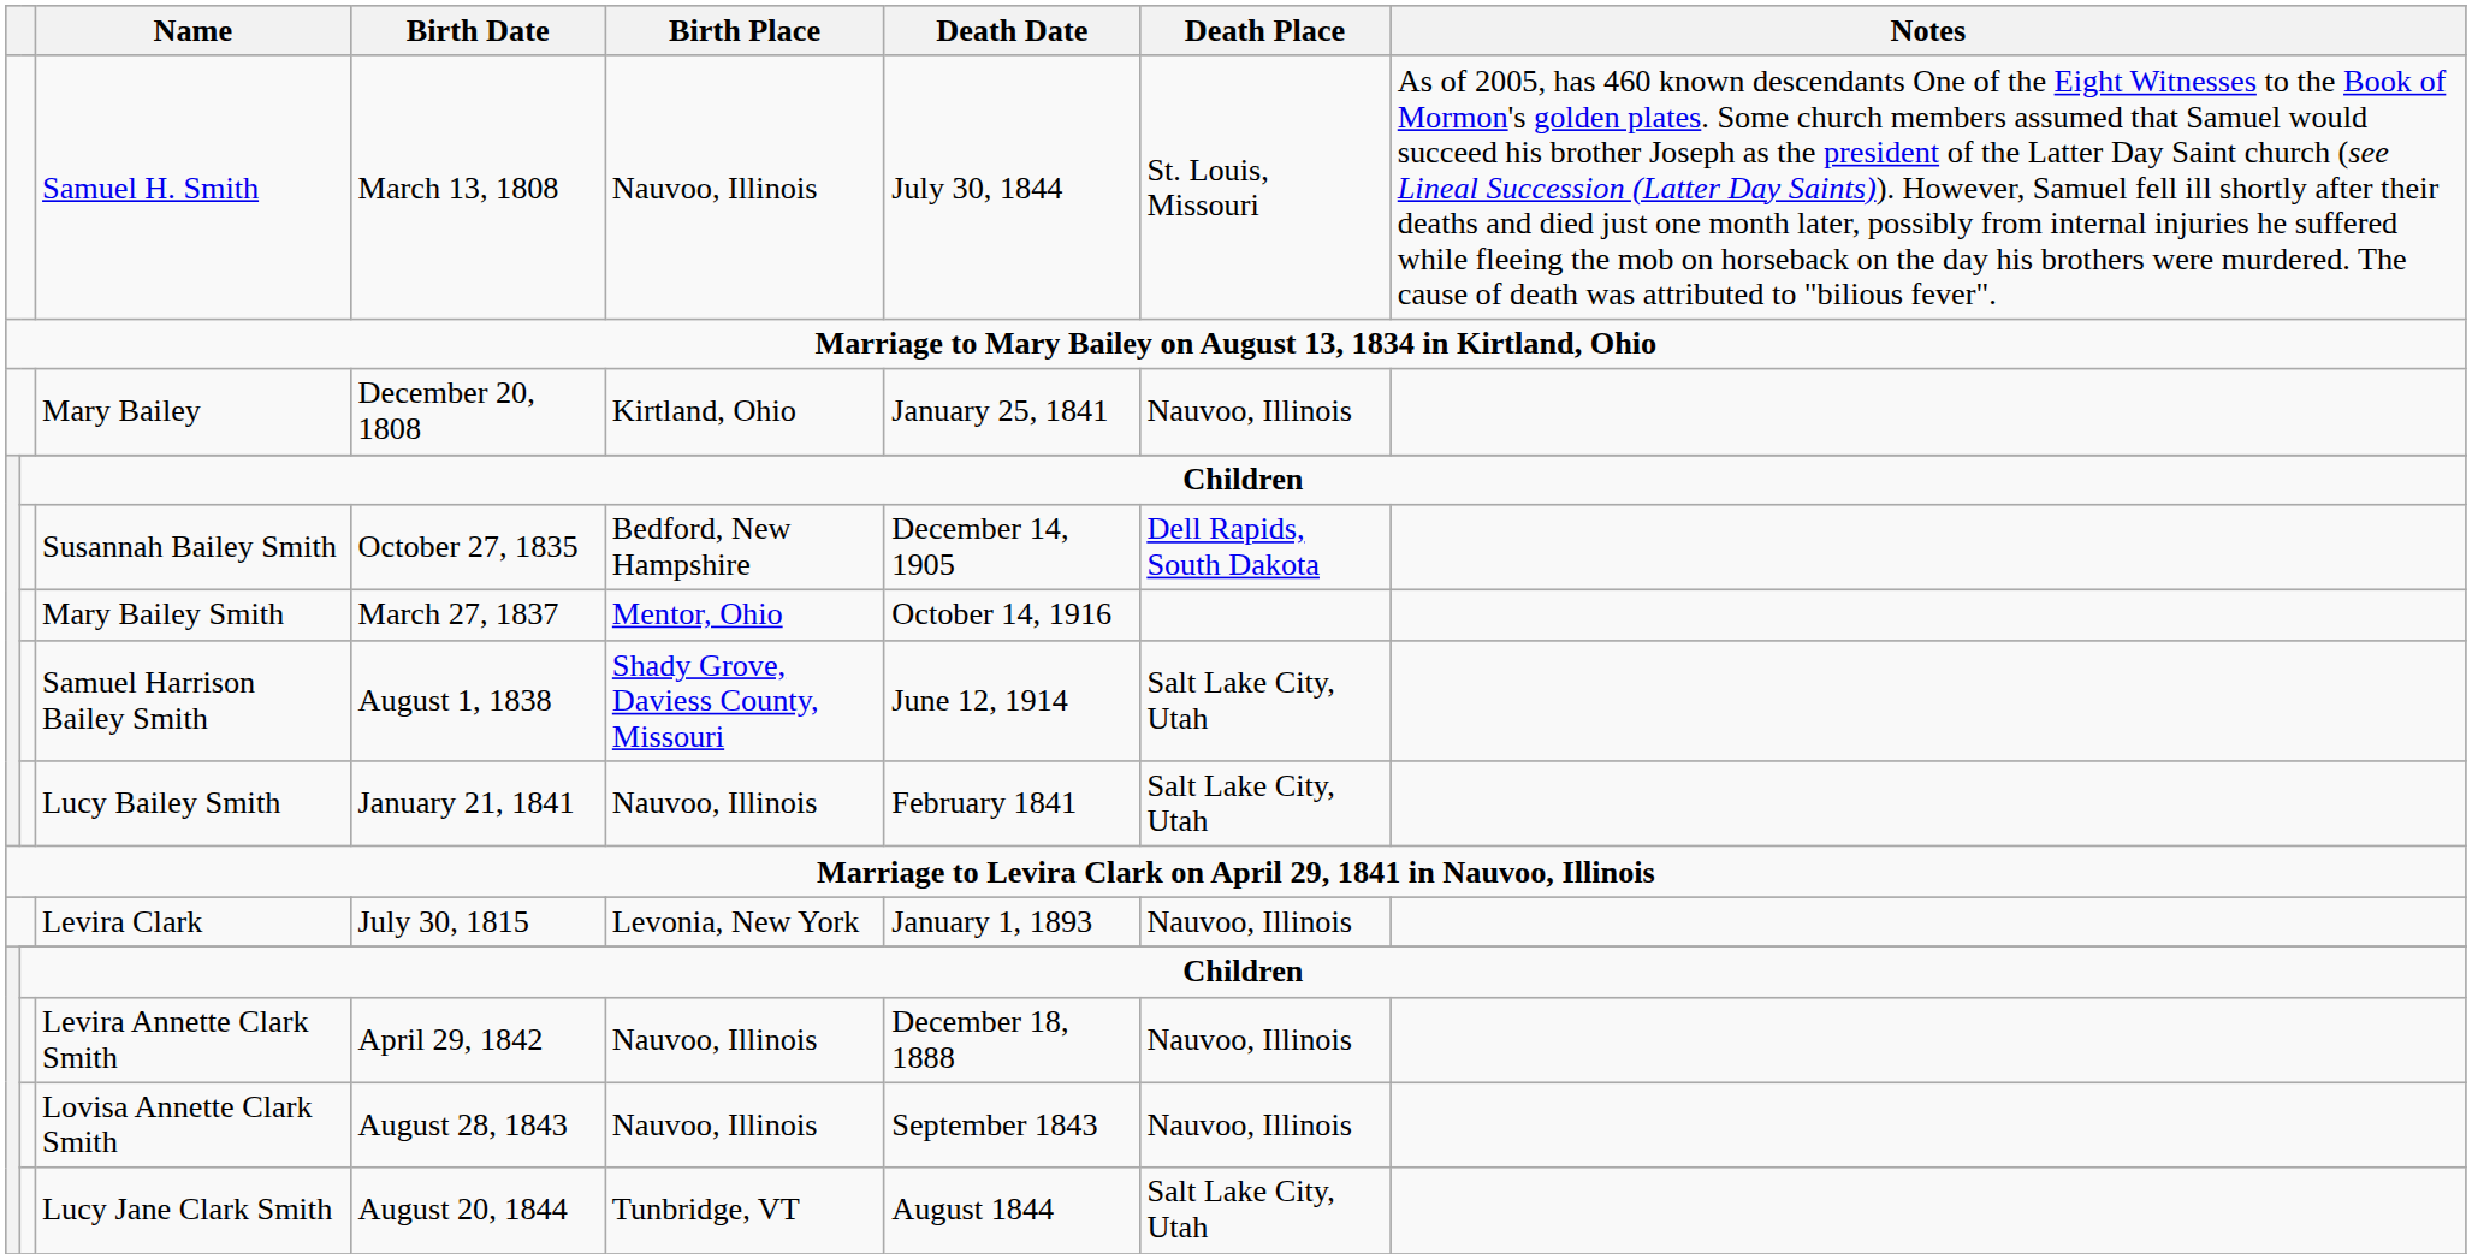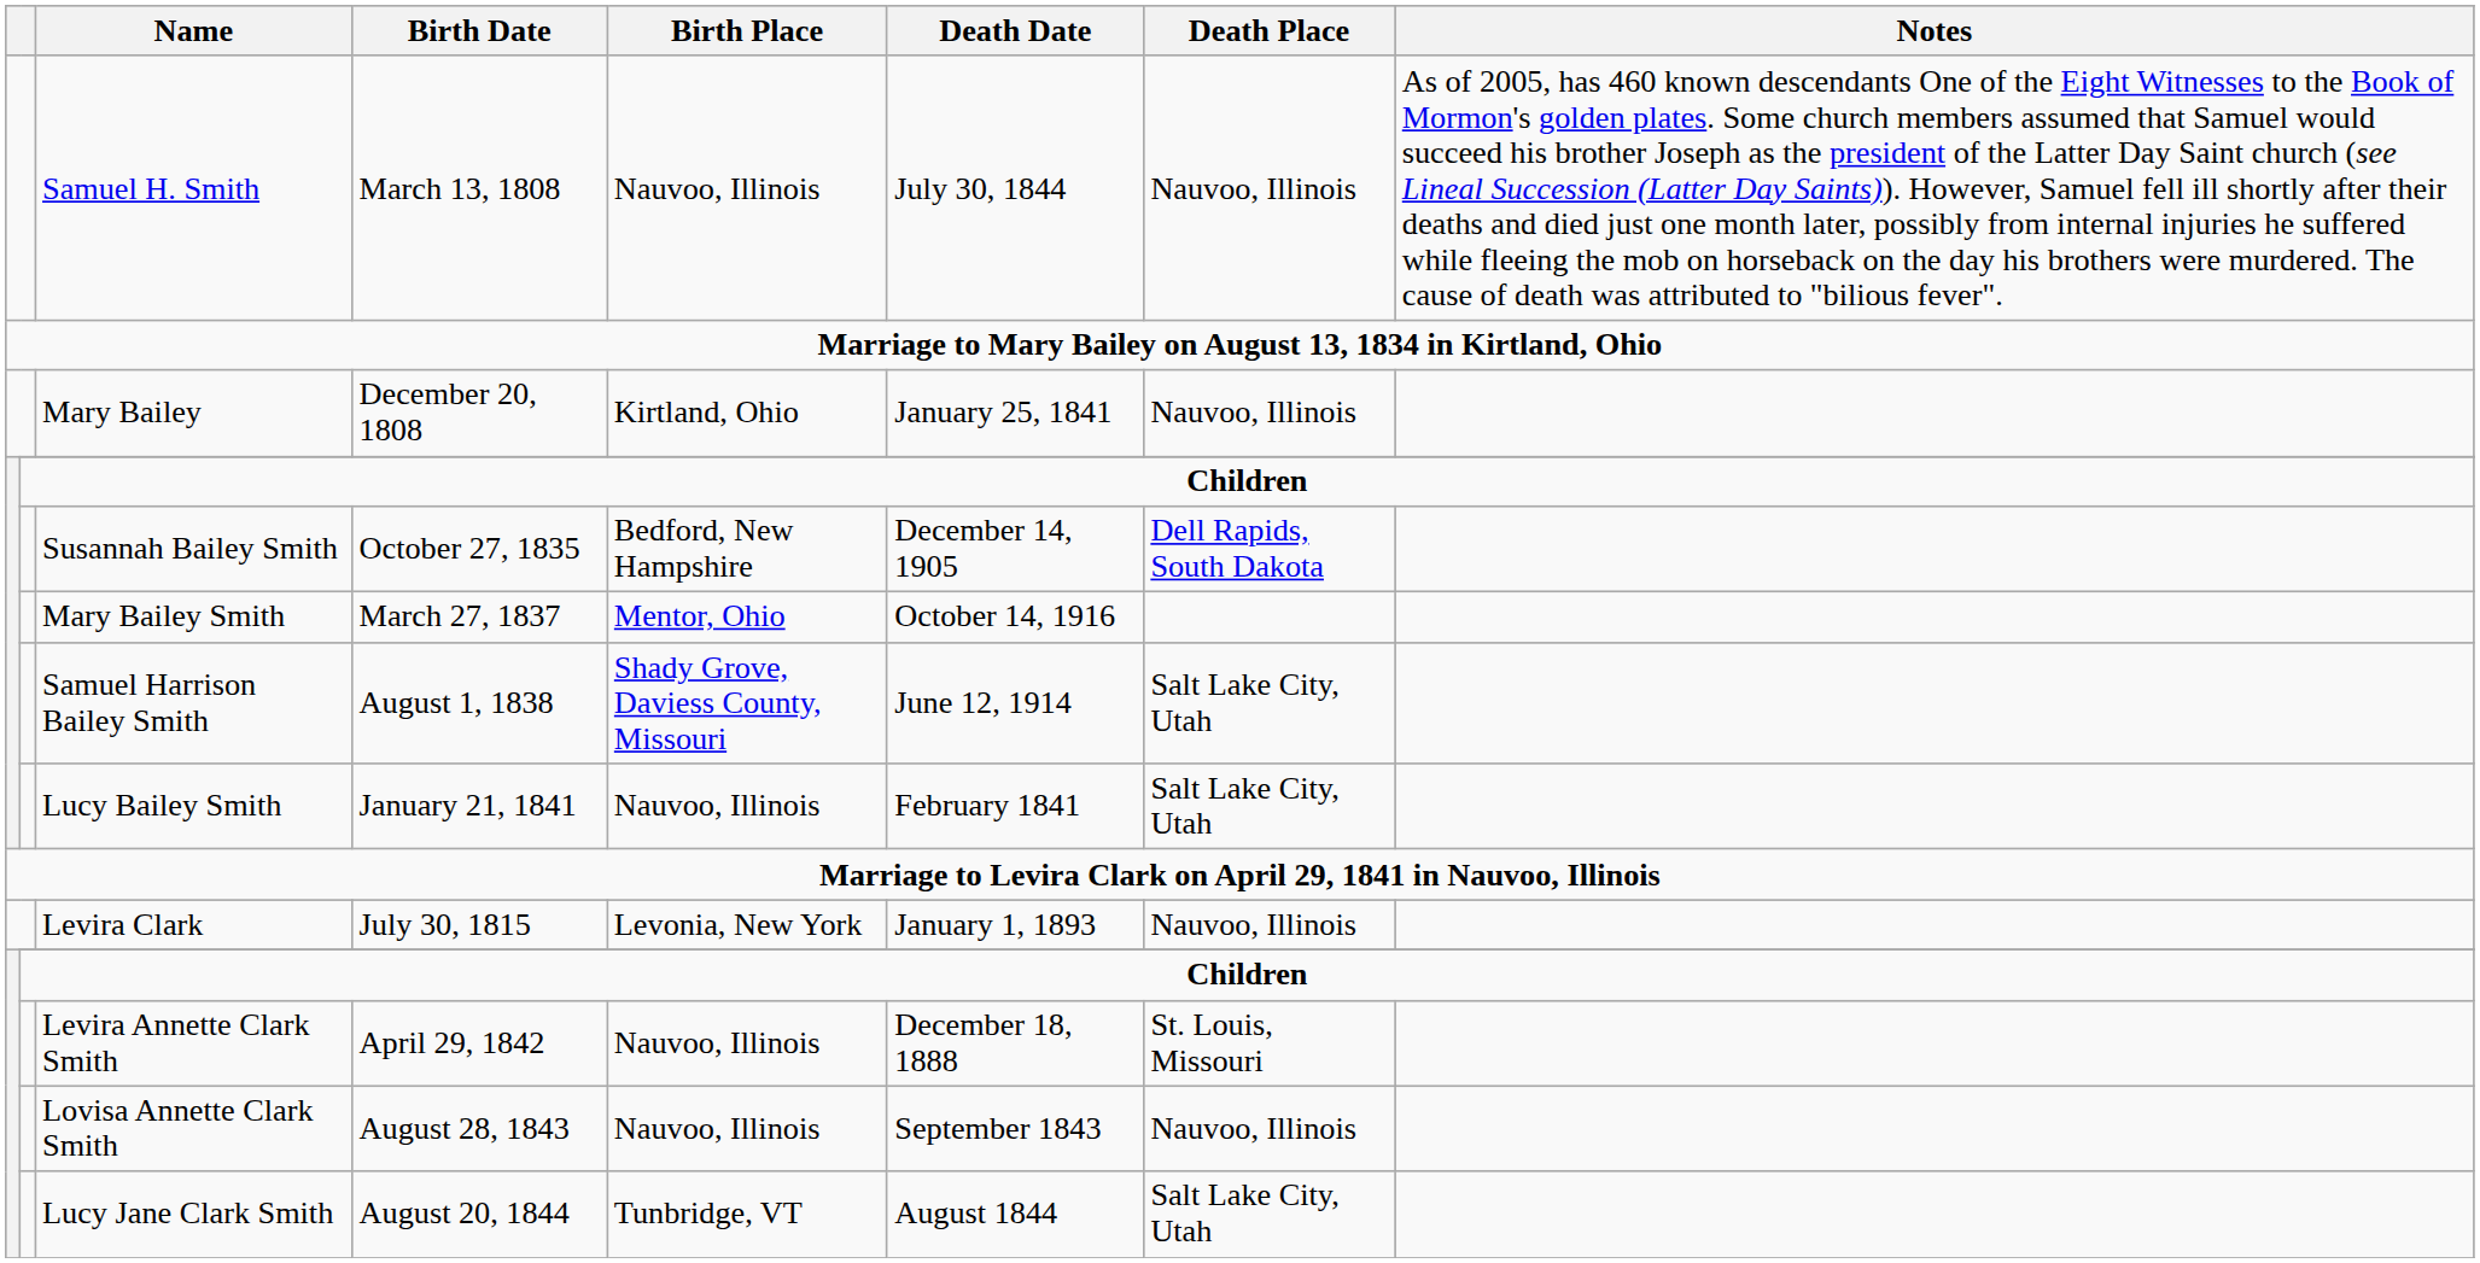Samuel H. Smith | Death Place: St. Louis, Missouri -> Nauvoo, Illinois
Levira Annette Clark Smith | Death Place: Nauvoo, Illinois -> St. Louis, Missouri
